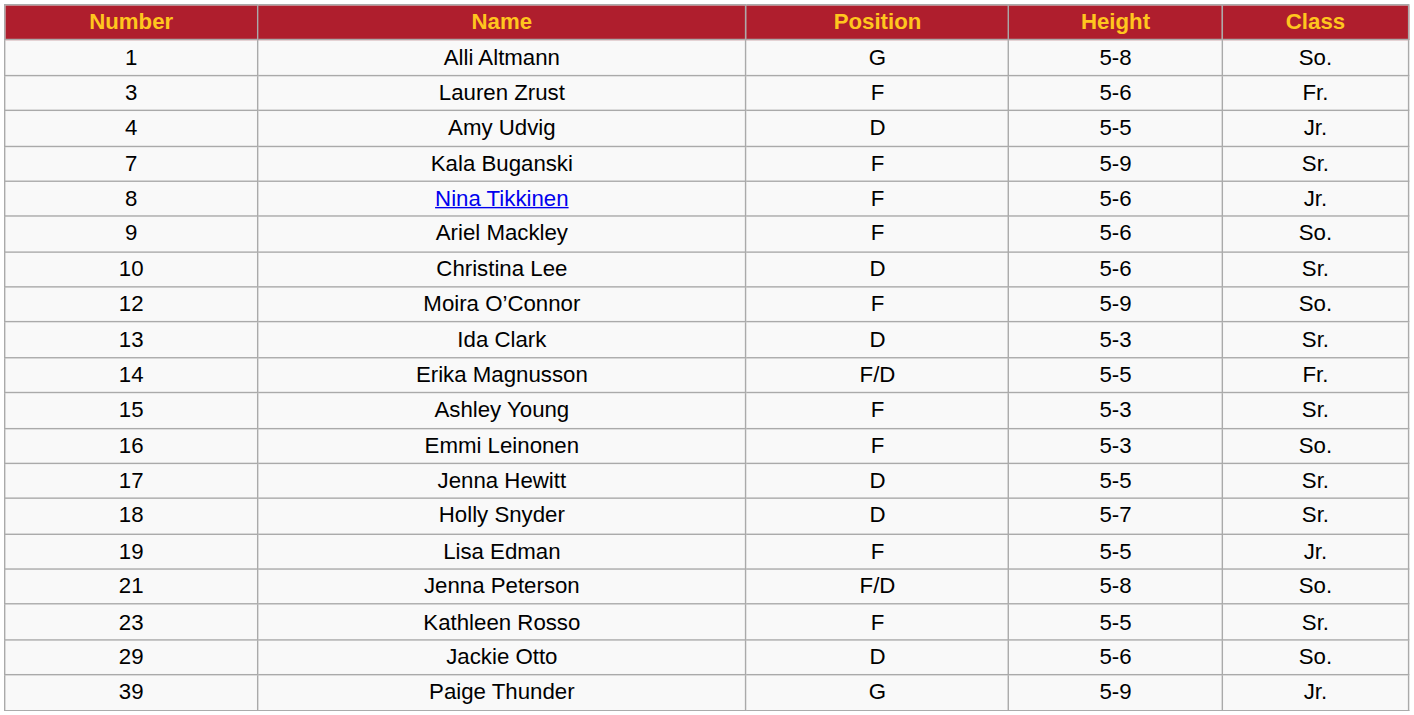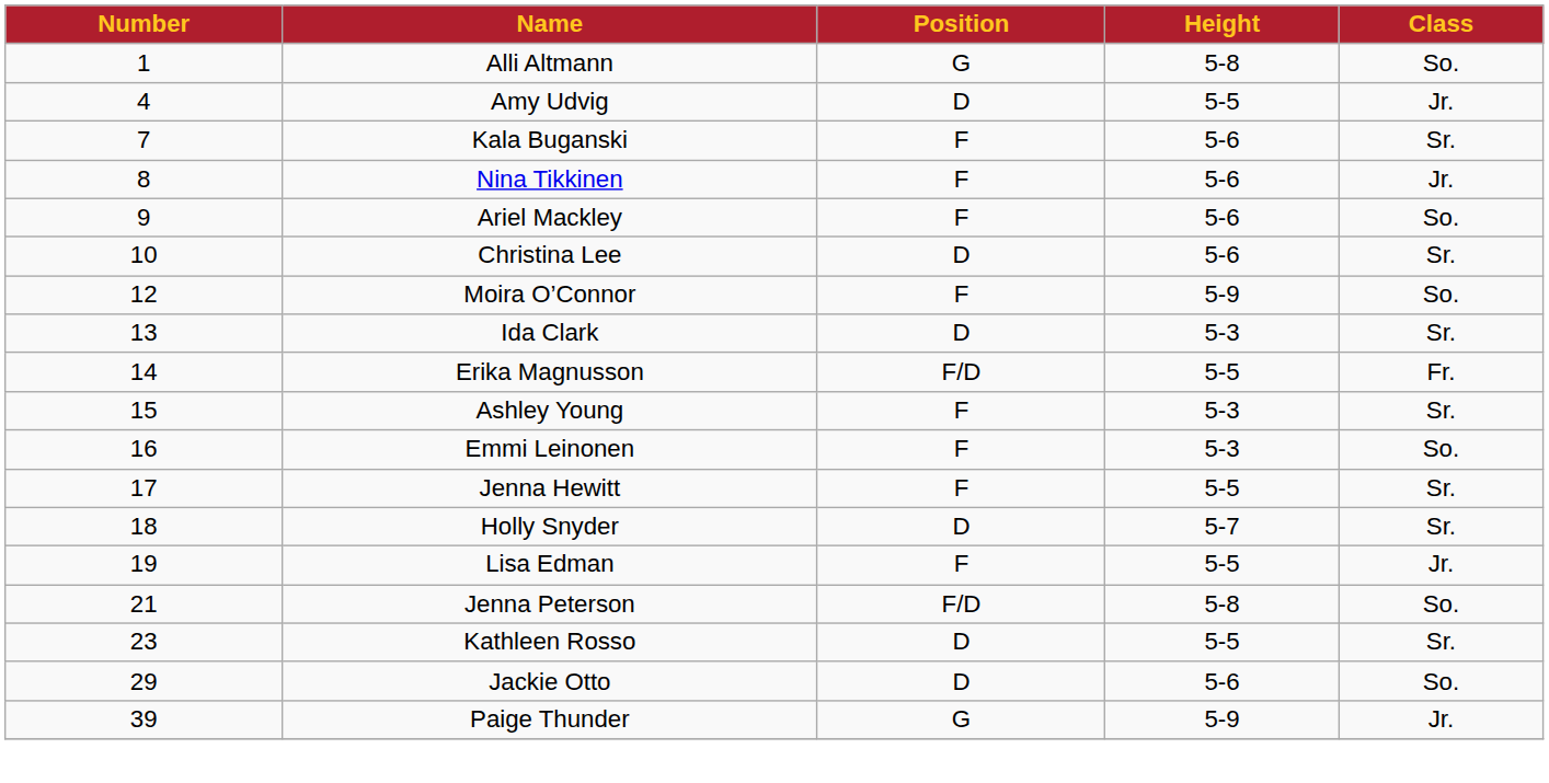- row: 3 | Lauren Zrust | F | 5-6 | Fr.
Kala Buganski | Height: 5-9 -> 5-6
Jenna Hewitt | Position: D -> F
Kathleen Rosso | Position: F -> D
